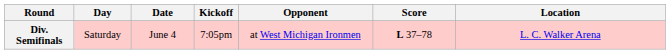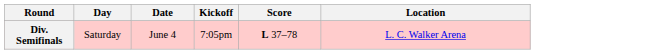- column: Opponent | at West Michigan Ironmen
